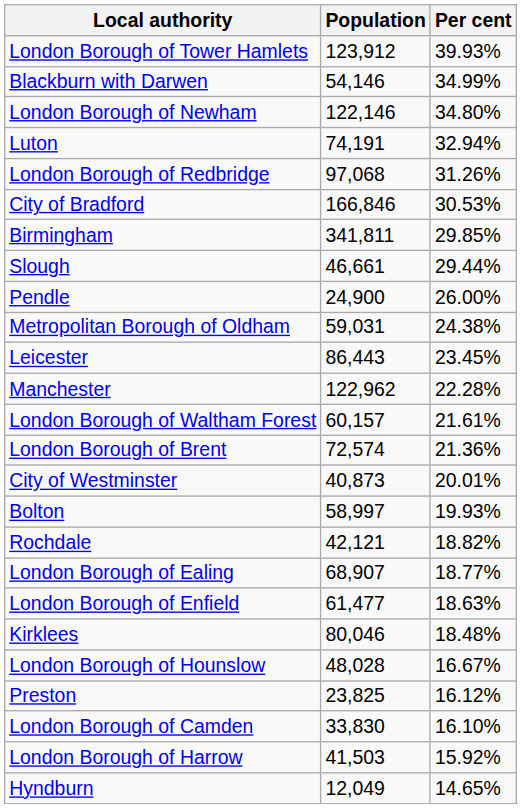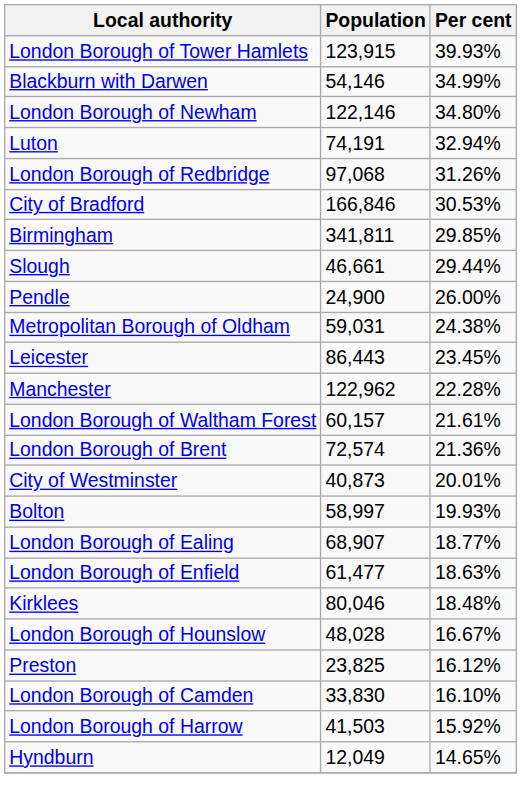London Borough of Tower Hamlets | Population: 123,912 -> 123,915
- row: Rochdale | 42,121 | 18.82%
